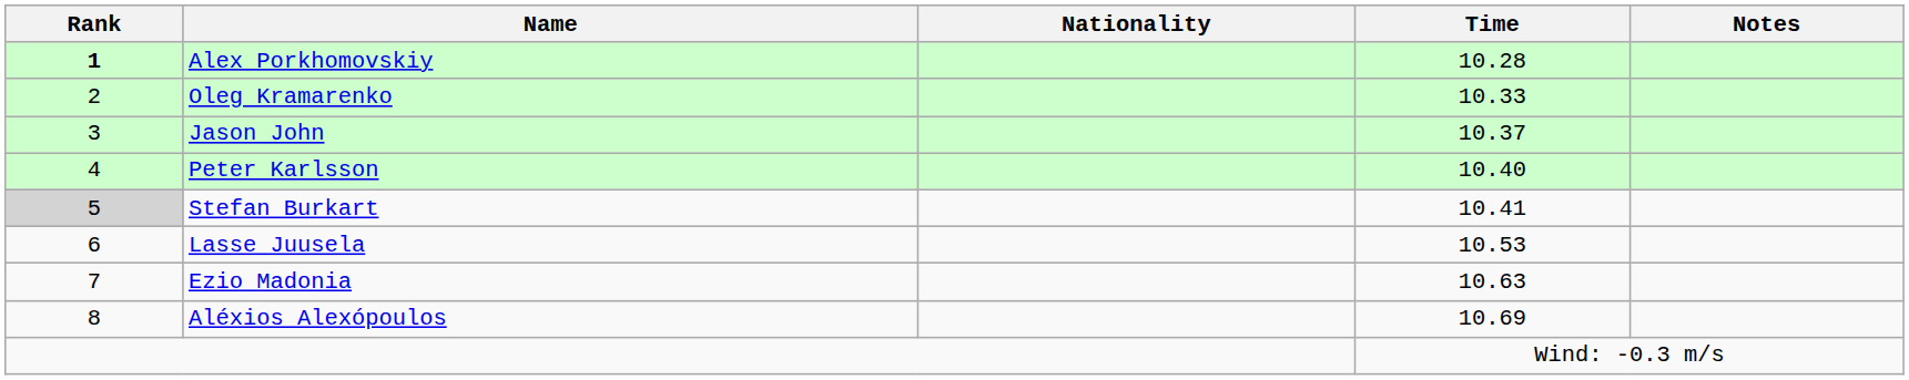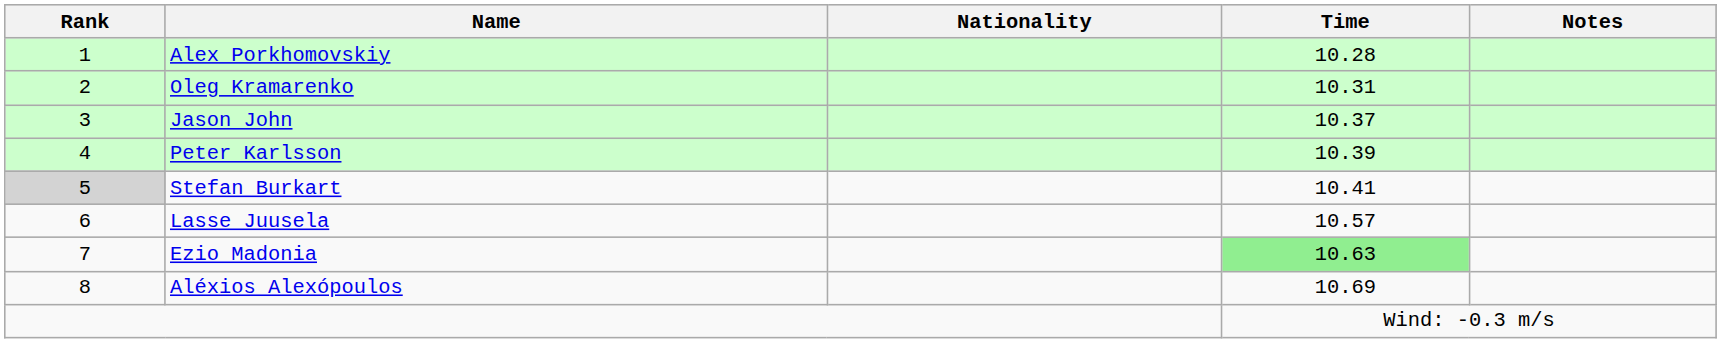Alex Porkhomovskiy | Rank: bold -> normal
Oleg Kramarenko | Time: 10.33 -> 10.31
Peter Karlsson | Time: 10.40 -> 10.39
Lasse Juusela | Time: 10.53 -> 10.57
Ezio Madonia | Time: no background -> lightgreen background
